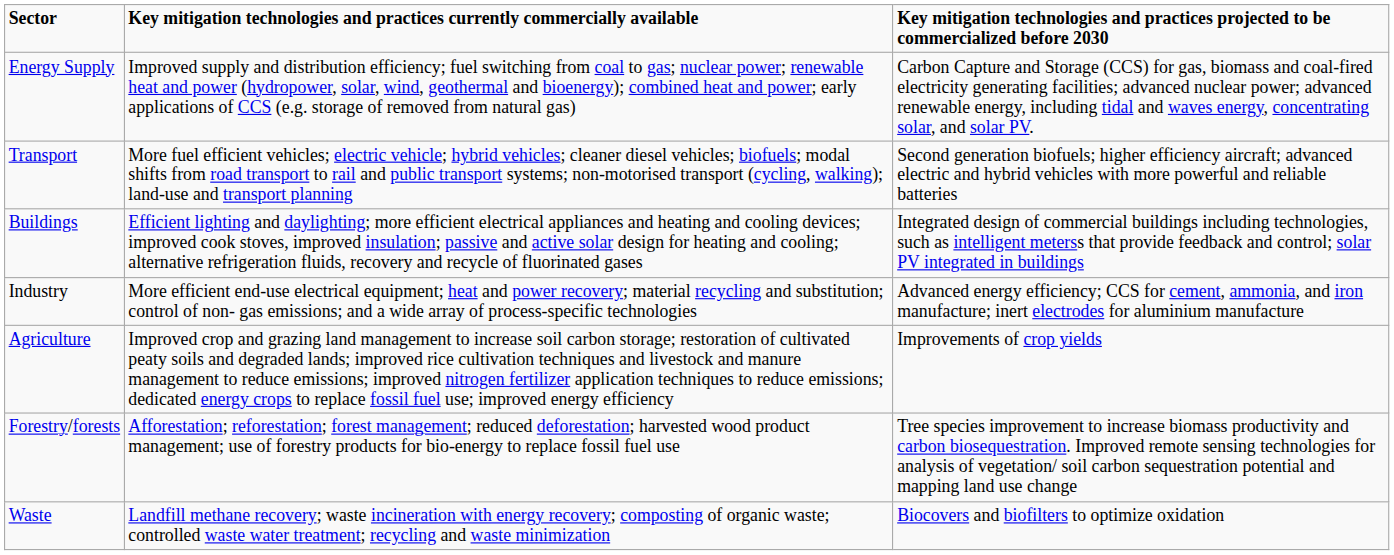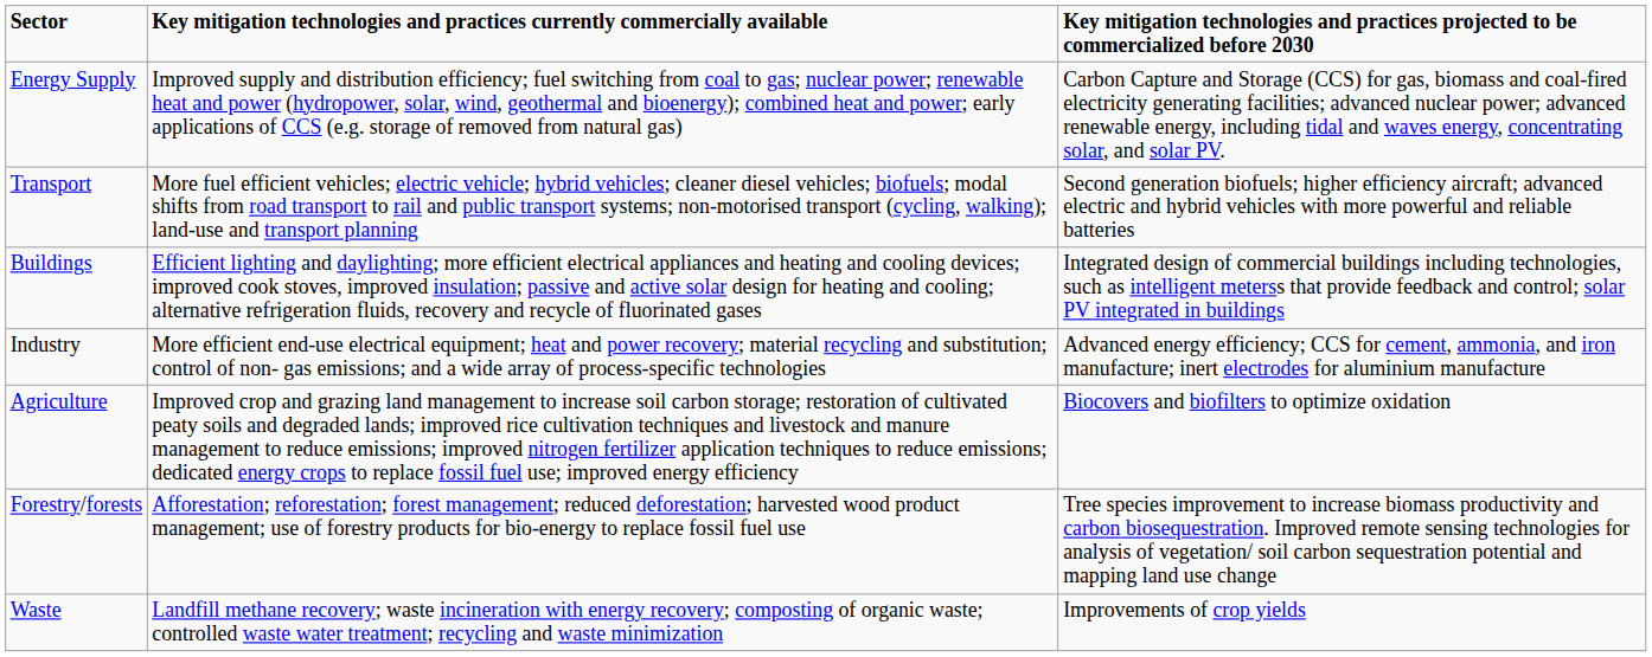Agriculture | column 3: Improvements of crop yields -> Biocovers and biofilters to optimize oxidation
Waste | column 3: Biocovers and biofilters to optimize oxidation -> Improvements of crop yields
